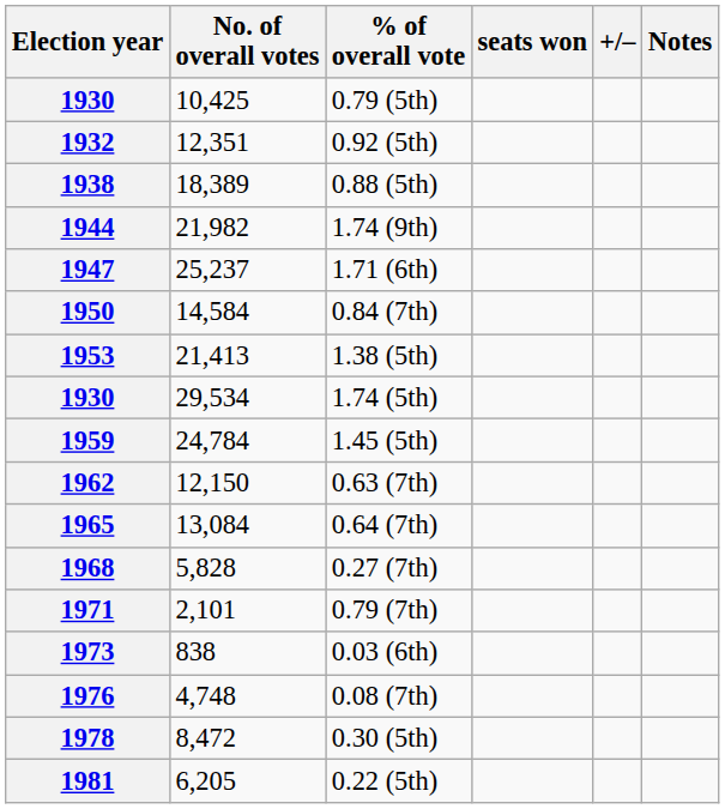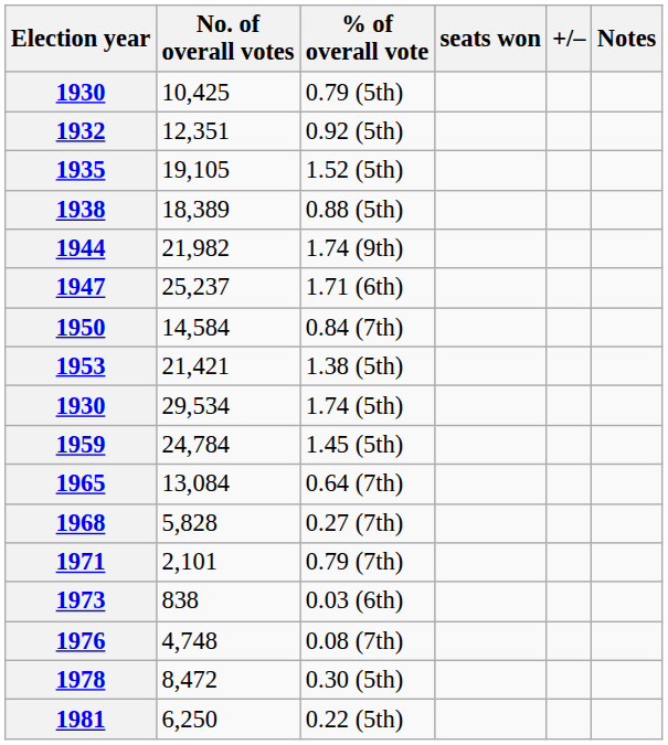+ row: 1935 | 19,105 | 1.52 (5th)
1953 | No. of overall votes: 21,413 -> 21,421
- row: 1962 | 12,150 | 0.63 (7th)
1981 | No. of overall votes: 6,205 -> 6,250
